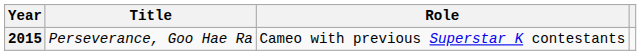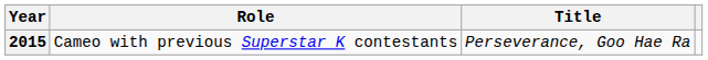columns swapped: Title <-> Role
